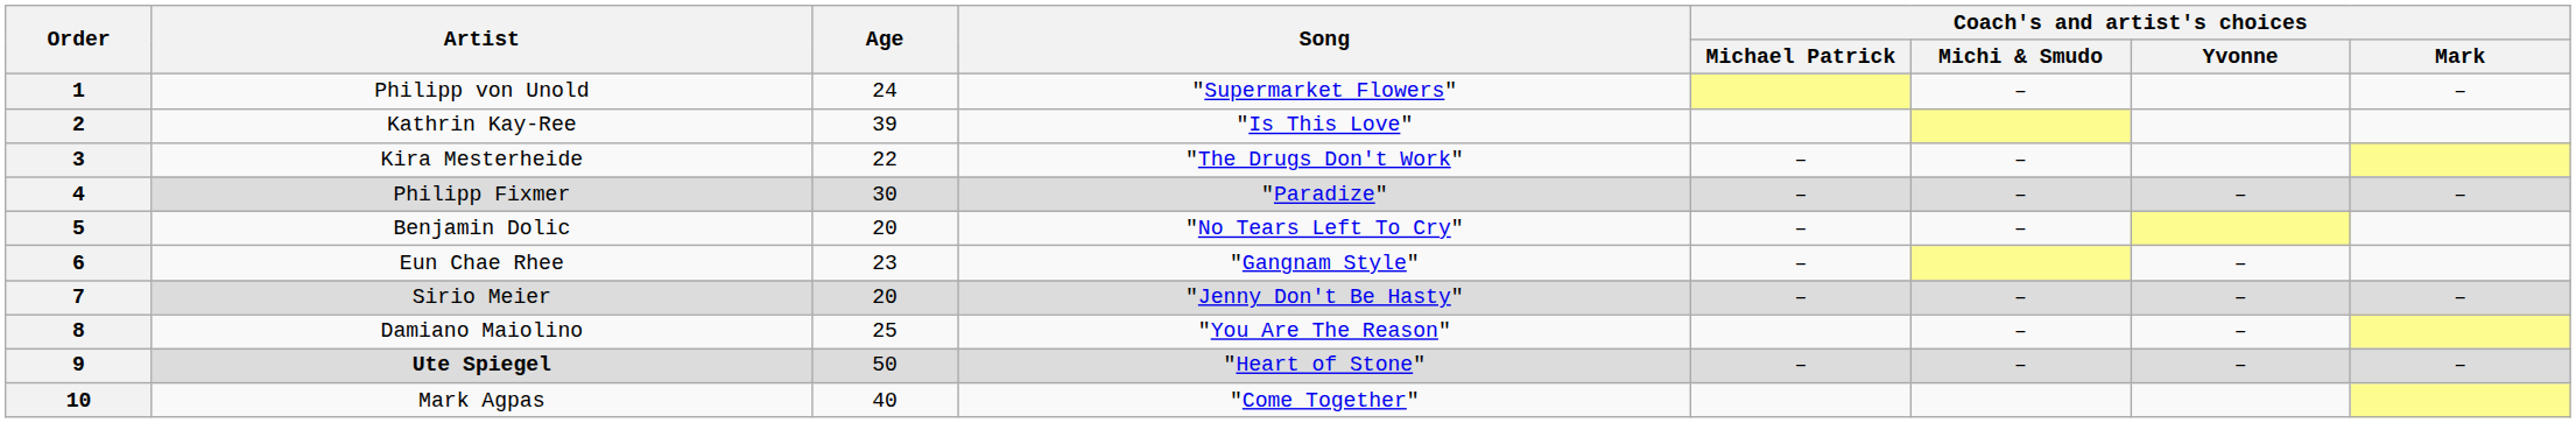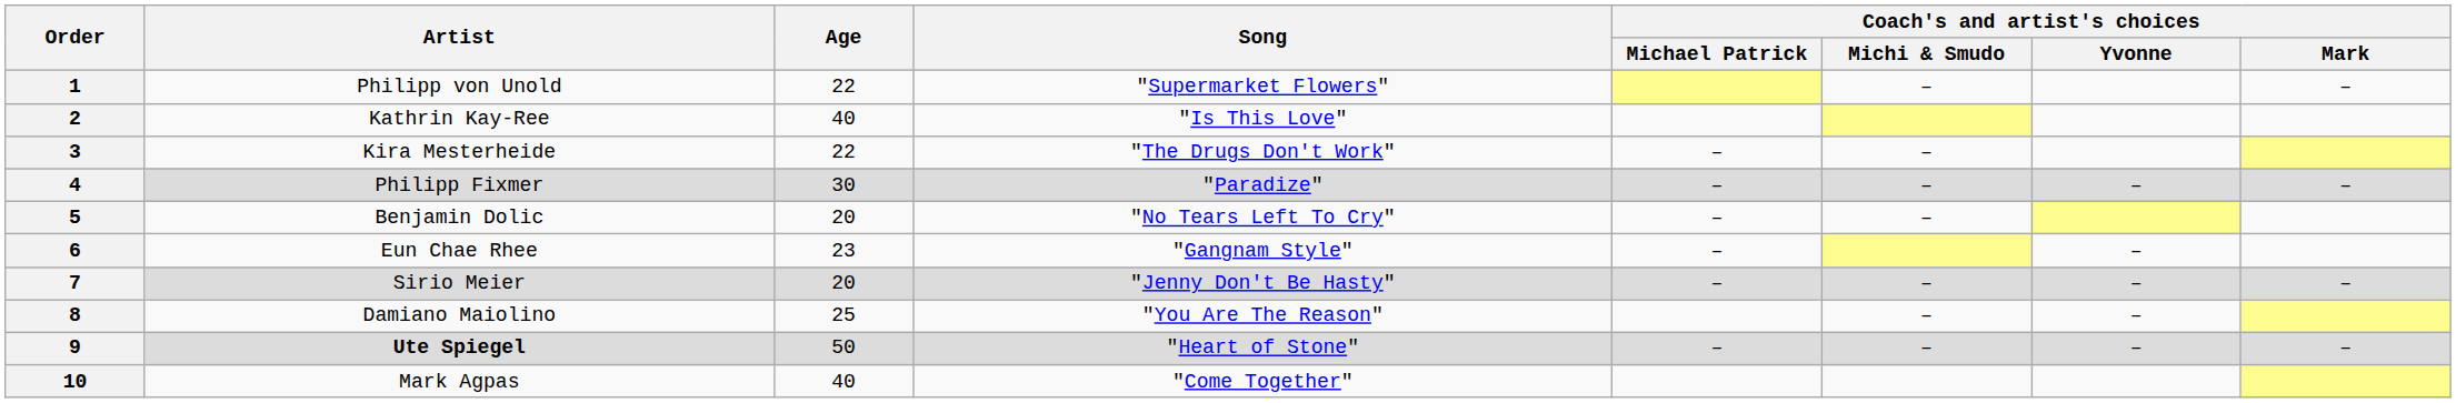1 | Age: 24 -> 22
2 | Age: 39 -> 40
